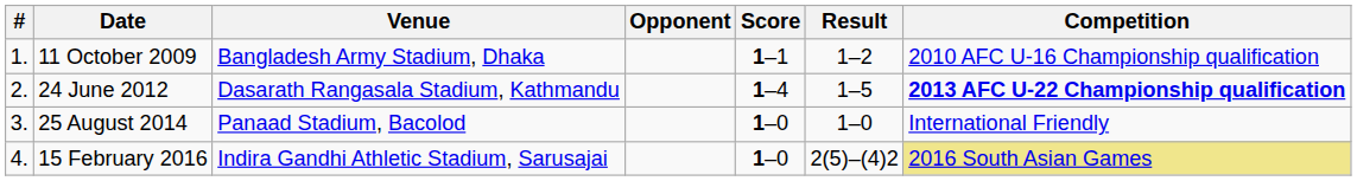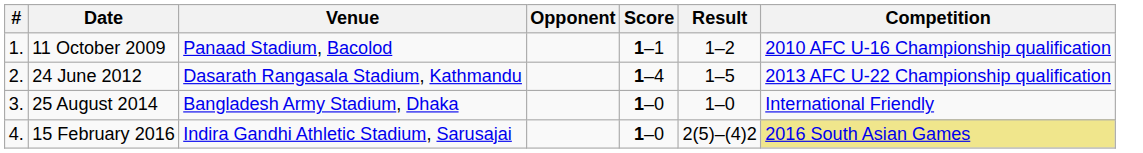11 October 2009 | Venue: Bangladesh Army Stadium, Dhaka -> Panaad Stadium, Bacolod
24 June 2012 | Competition: bold -> normal
25 August 2014 | Venue: Panaad Stadium, Bacolod -> Bangladesh Army Stadium, Dhaka
